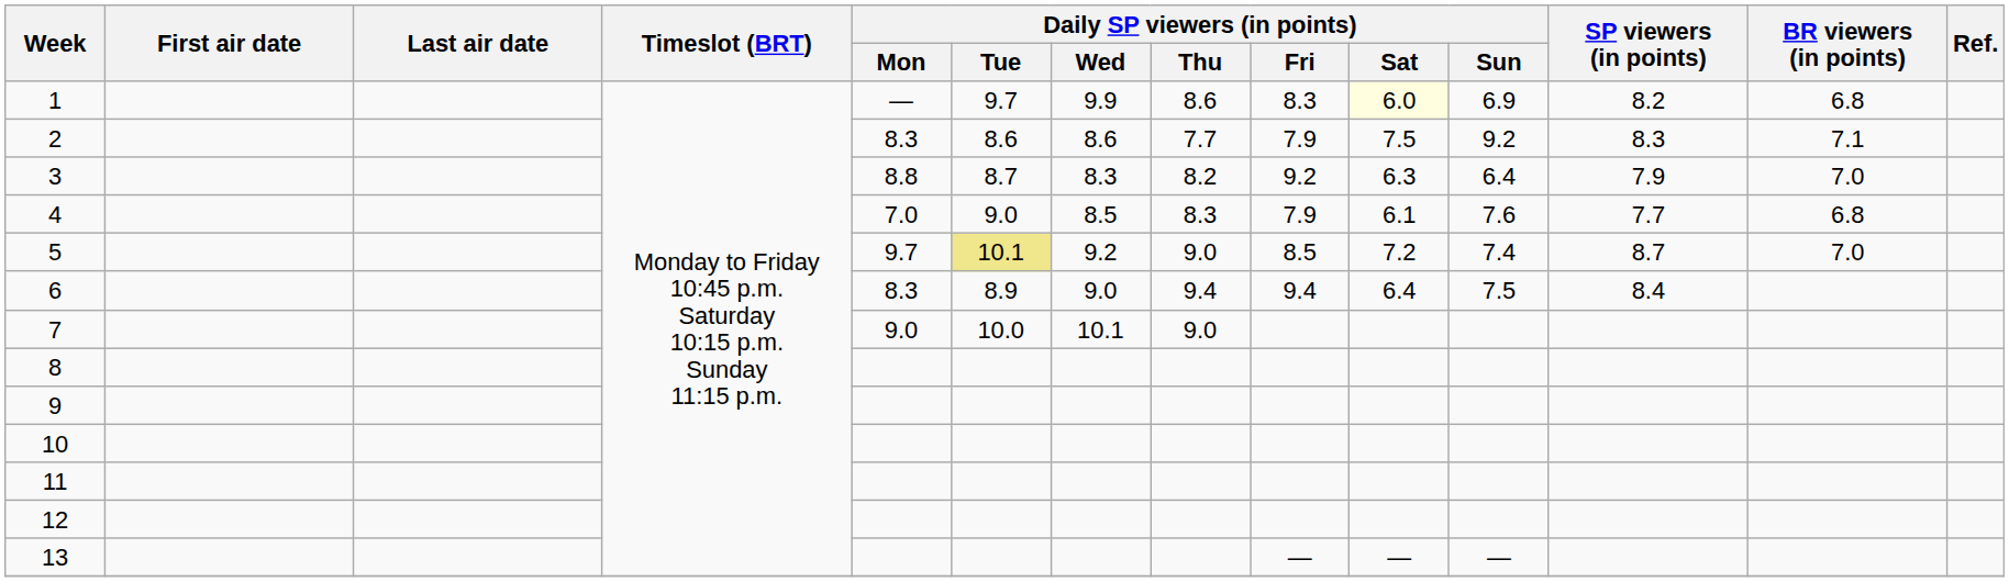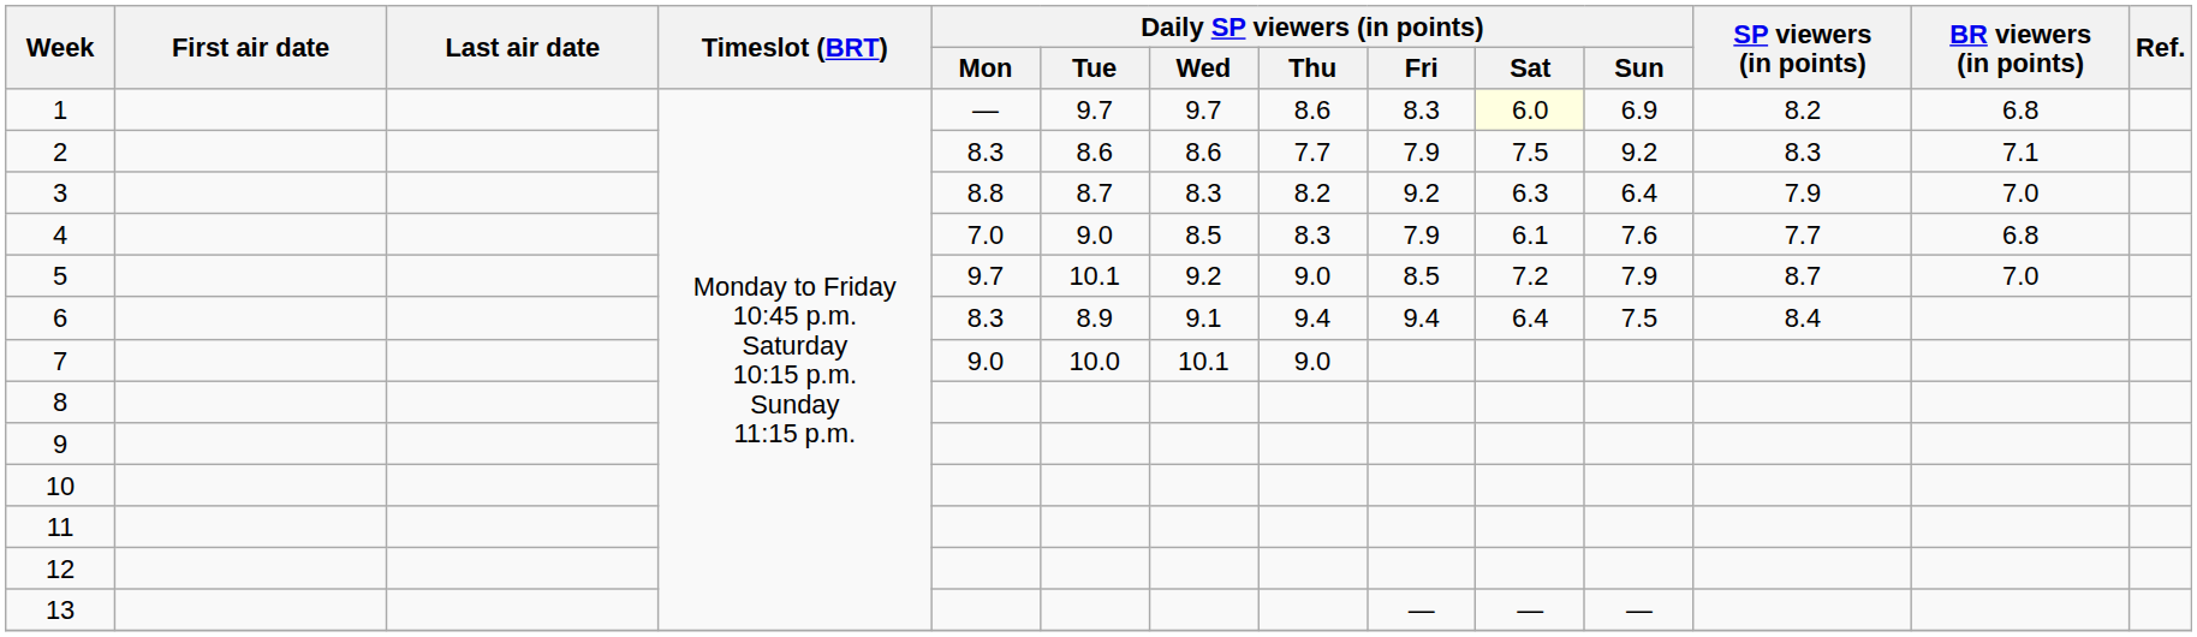1 | Daily SP viewers (in points) / Wed: 9.9 -> 9.7
5 | Daily SP viewers (in points) / Tue: khaki background -> no background
5 | Daily SP viewers (in points) / Sun: 7.4 -> 7.9
6 | Daily SP viewers (in points) / Wed: 9.0 -> 9.1
